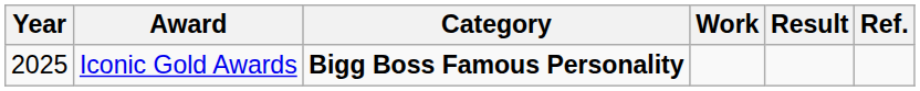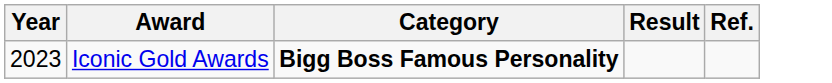- column: Work
Iconic Gold Awards | Year: 2025 -> 2023
